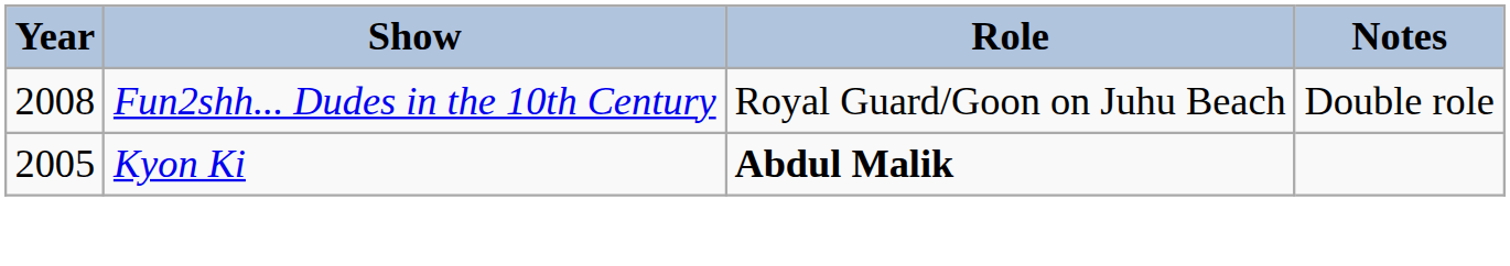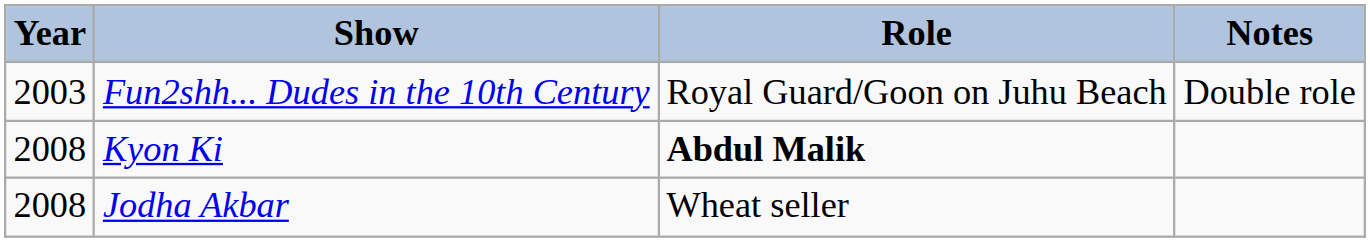Fun2shh... Dudes in the 10th Century | Year: 2008 -> 2003
Kyon Ki | Year: 2005 -> 2008
+ row: 2008 | Jodha Akbar | Wheat seller
